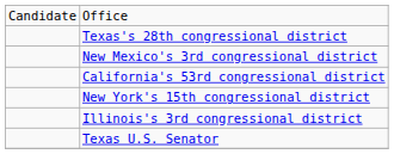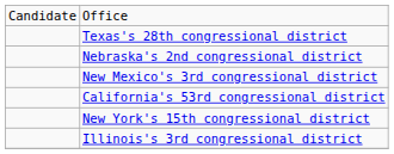+ row: Nebraska's 2nd congressional district
- row: Texas U.S. Senator
